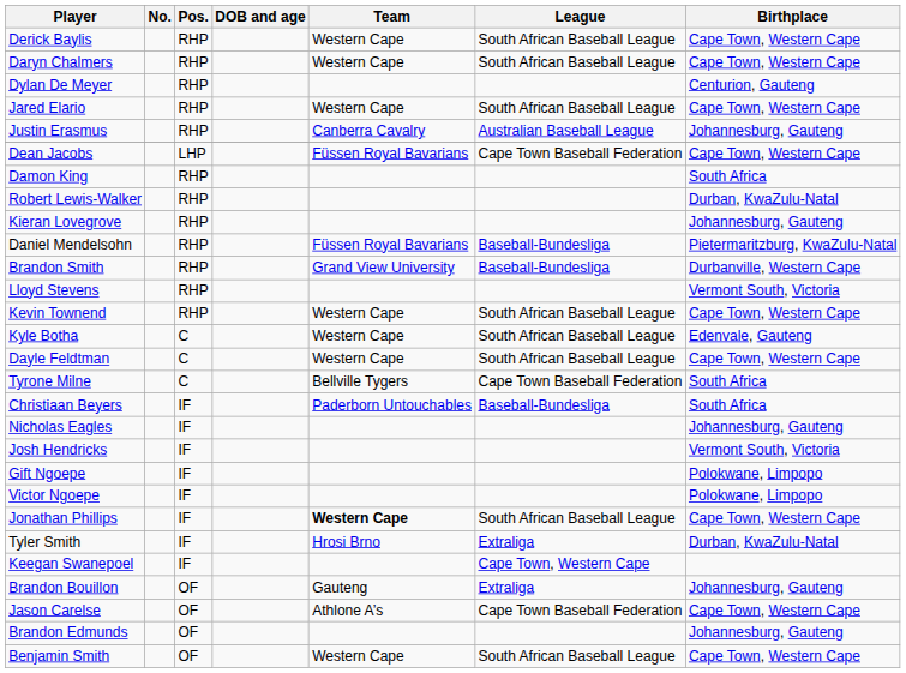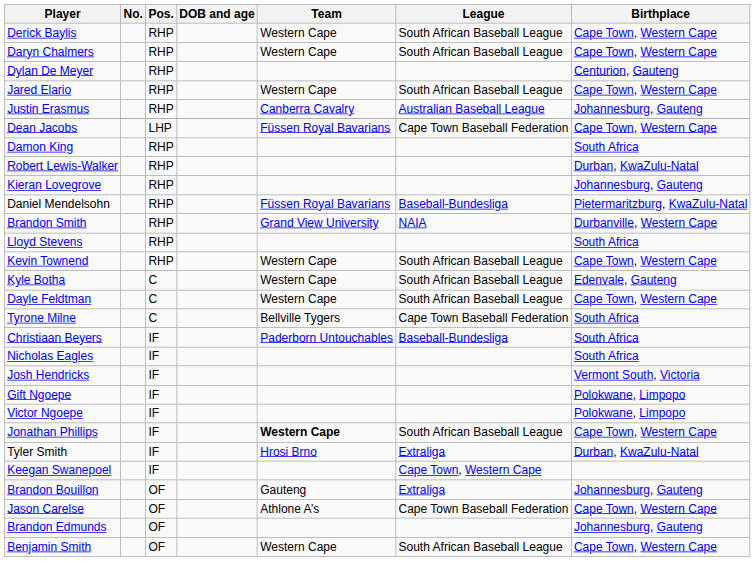Brandon Smith | League: Baseball-Bundesliga -> NAIA
Lloyd Stevens | Birthplace: Vermont South, Victoria -> South Africa
Nicholas Eagles | Birthplace: Johannesburg, Gauteng -> South Africa
